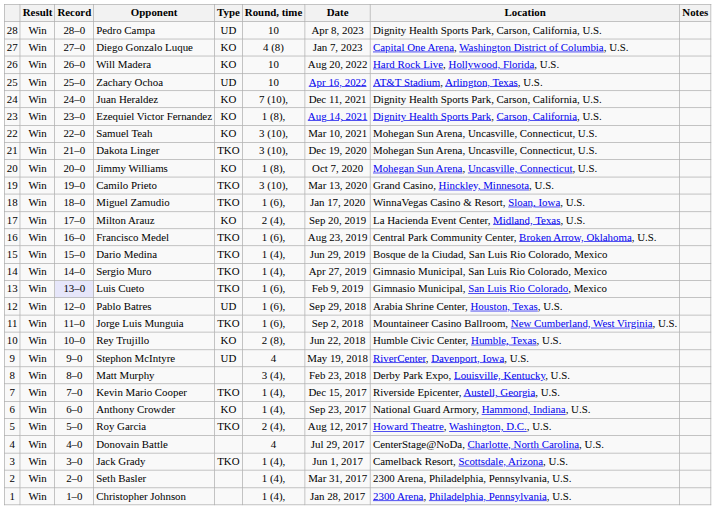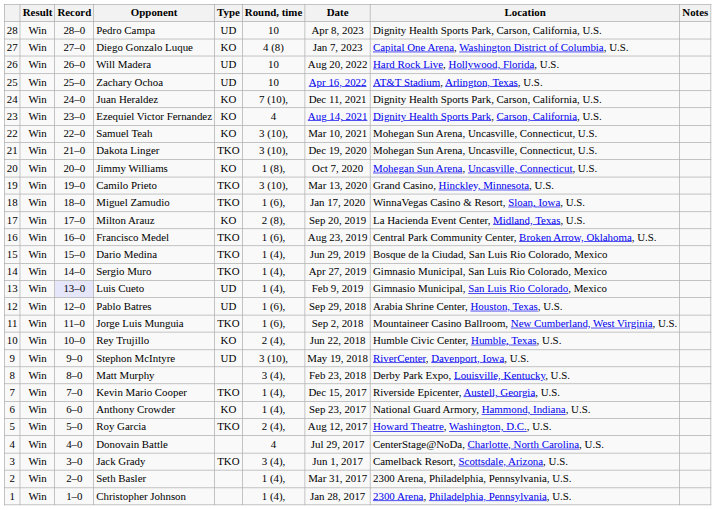Will Madera | Type: KO -> UD
Ezequiel Victor Fernandez | Round, time: 1 (8), -> 4
Milton Arauz | Round, time: 2 (4), -> 2 (8),
Luis Cueto | Type: TKO -> UD
Luis Cueto | Round, time: 1 (6), -> 1 (4),
Rey Trujillo | Round, time: 2 (8), -> 2 (4),
Stephon McIntyre | Round, time: 4 -> 3 (10),
Jack Grady | Round, time: 1 (4), -> 3 (4),
